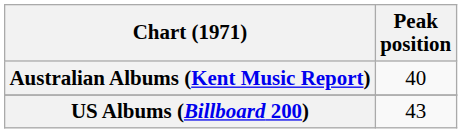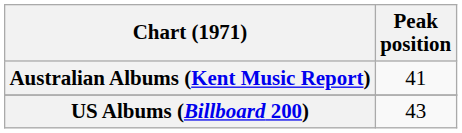Australian Albums (Kent Music Report) | Peak position: 40 -> 41
